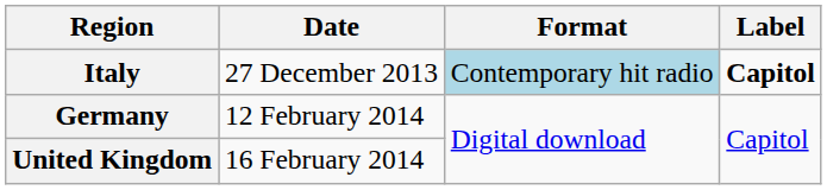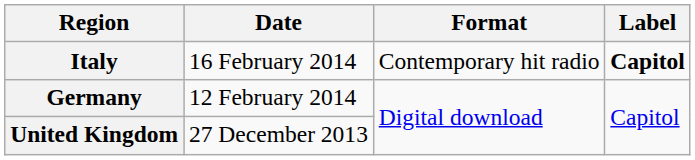Italy | Date: 27 December 2013 -> 16 February 2014
Italy | Format: lightblue background -> no background
United Kingdom | Date: 16 February 2014 -> 27 December 2013
